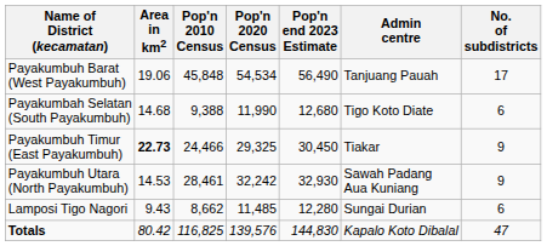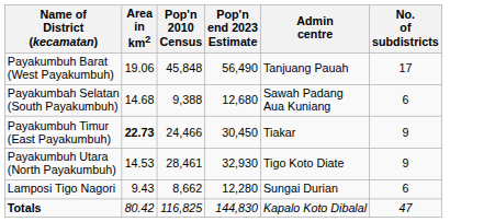- column: Pop'n 2020 Census | 54,534 | 11,990 | 29,325 | 32,242 | 11,485 | 139,576
Payakumbah Selatan (South Payakumbuh) | Admin centre: Tigo Koto Diate -> Sawah Padang Aua Kuniang
Payakumbuh Utara (North Payakumbuh) | Admin centre: Sawah Padang Aua Kuniang -> Tigo Koto Diate
